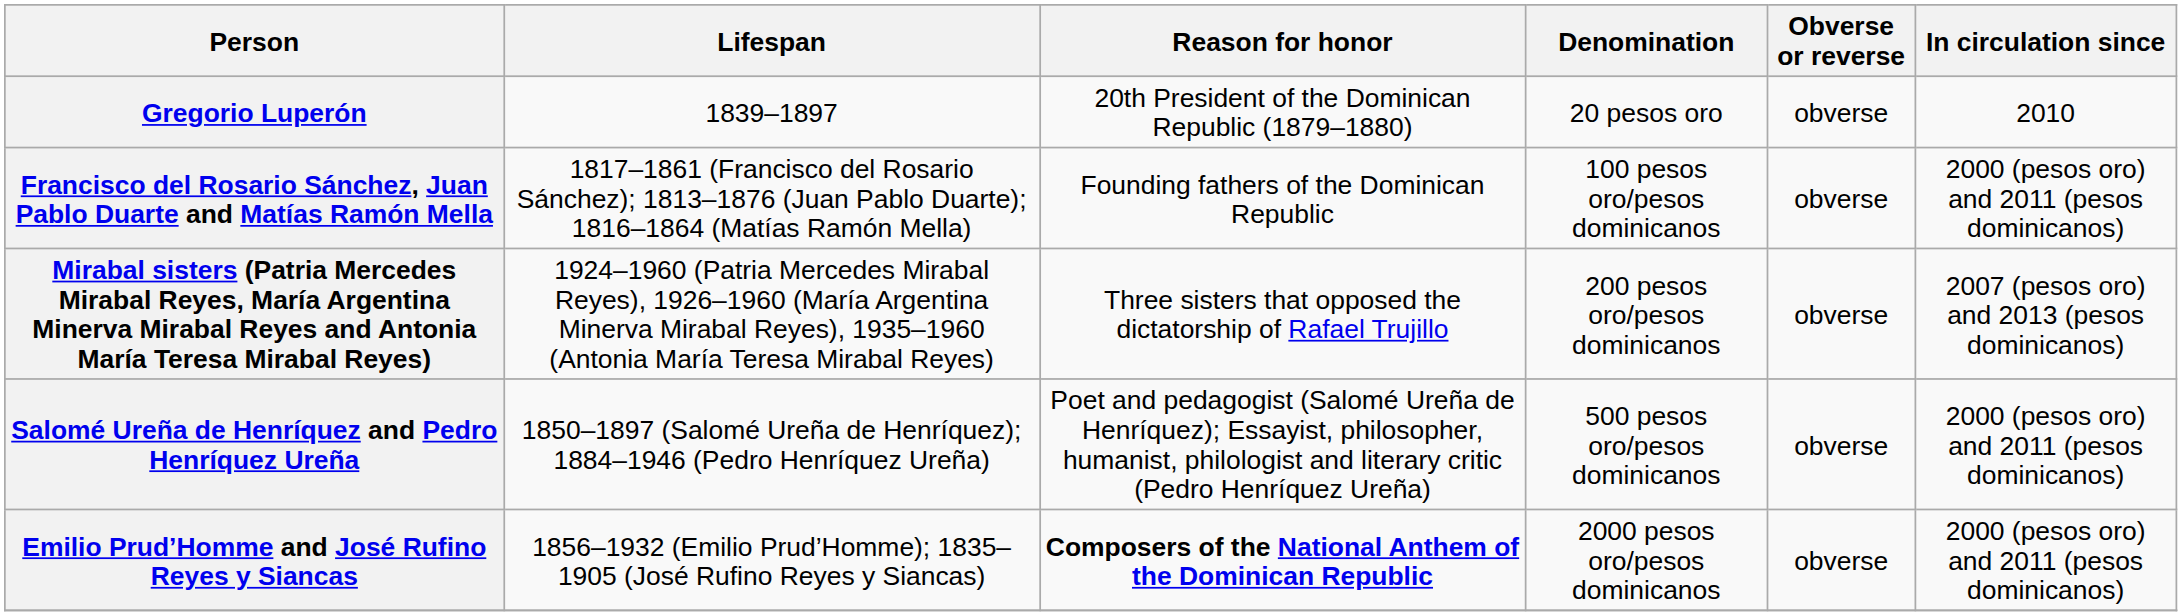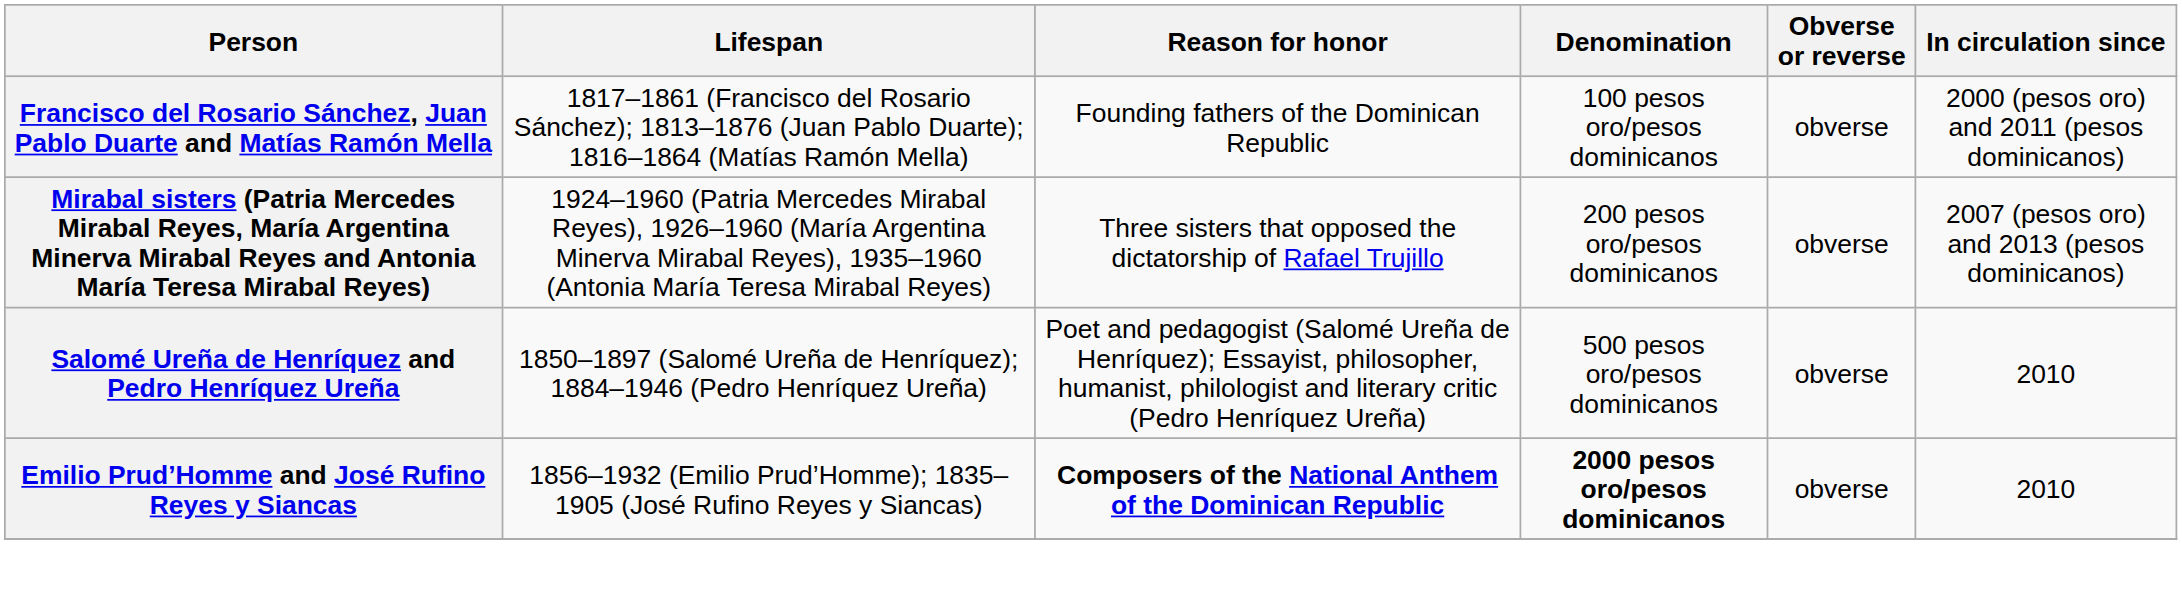- row: Gregorio Luperón | 1839–1897 | 20th President of the Dominican Republic (1879–1880) | 20 pesos oro | obverse | 2010
Salomé Ureña de Henríquez and Pedro Henríquez Ureña | In circulation since: 2000 (pesos oro) and 2011 (pesos dominicanos) -> 2010
Emilio Prud’Homme and José Rufino Reyes y Siancas | Denomination: normal -> bold
Emilio Prud’Homme and José Rufino Reyes y Siancas | In circulation since: 2000 (pesos oro) and 2011 (pesos dominicanos) -> 2010
